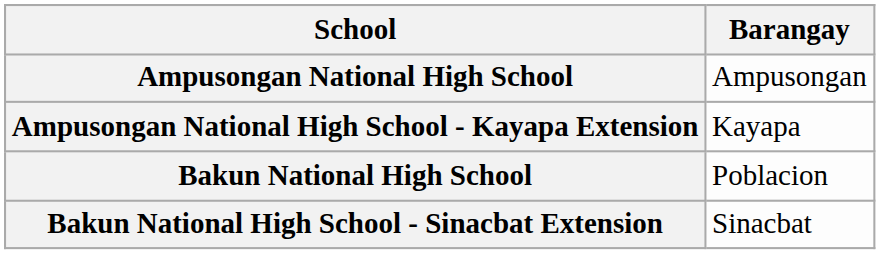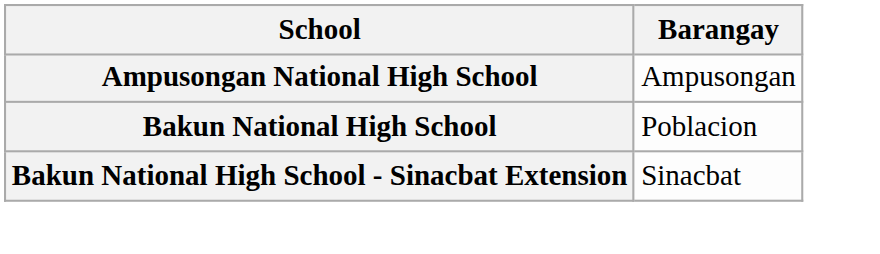- row: Ampusongan National High School - Kayapa Extension | Kayapa
